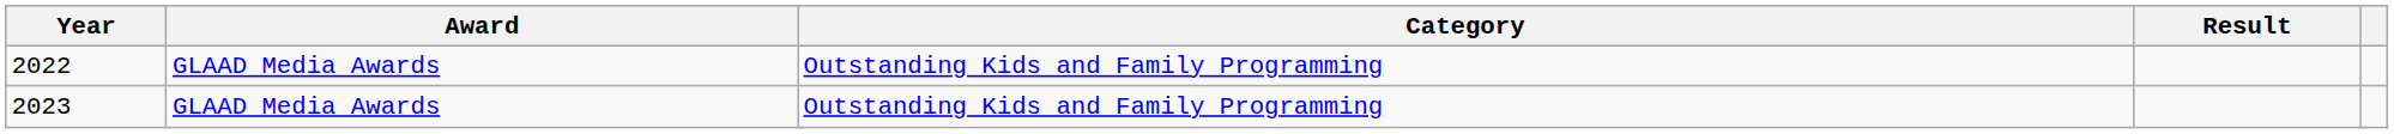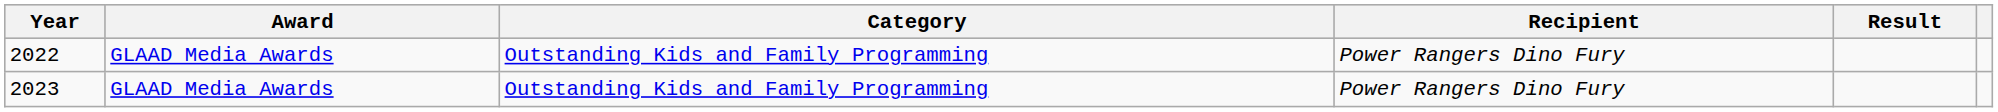+ column: Recipient | Power Rangers Dino Fury | Power Rangers Dino Fury
